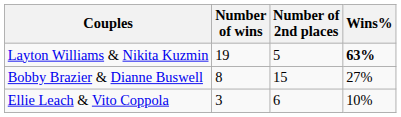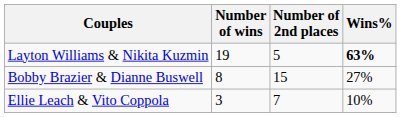Ellie Leach & Vito Coppola | Number of 2nd places: 6 -> 7
